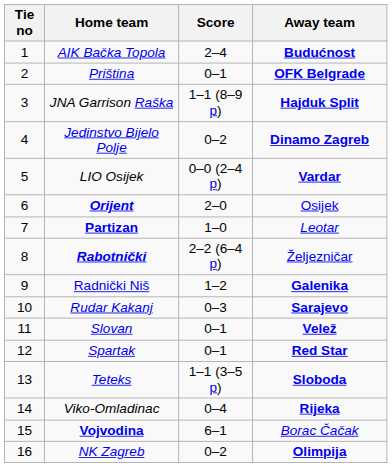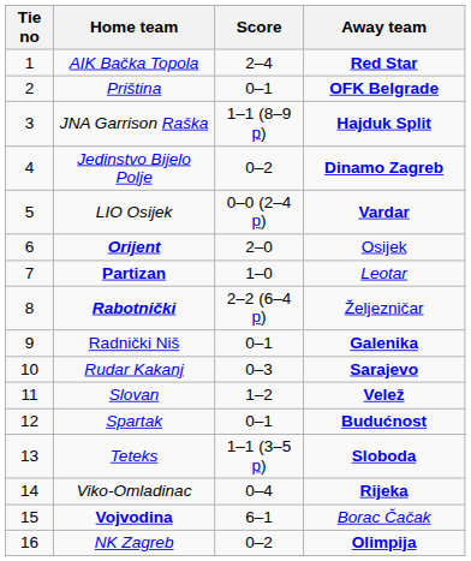AIK Bačka Topola | Away team: Budućnost -> Red Star
Radnički Niš | Score: 1–2 -> 0–1
Slovan | Score: 0–1 -> 1–2
Spartak | Away team: Red Star -> Budućnost
